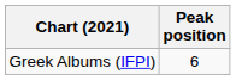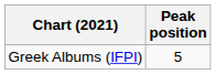Greek Albums (IFPI) | Peak position: 6 -> 5
